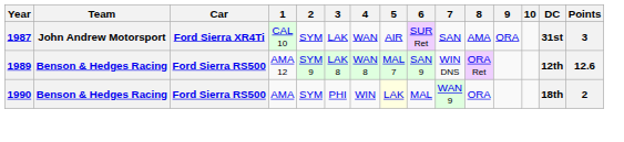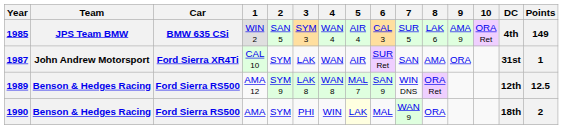+ row: 1985 | JPS Team BMW | BMW 635 CSi | WIN 2 | SAN 5 | SYM 3 | WAN 4 | AIR 4 | CAL 3 | SUR 5 | LAK 6 | AMA 9 | ORA Ret | 4th | 149
1987 | Points: 3 -> 1
1989 | Points: 12.6 -> 12.5
